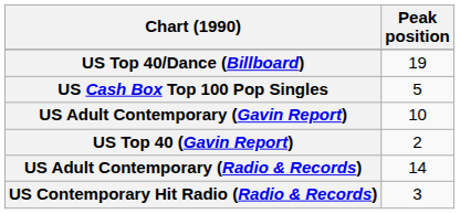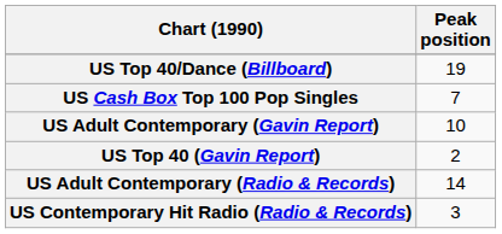US Cash Box Top 100 Pop Singles | Peak position: 5 -> 7
